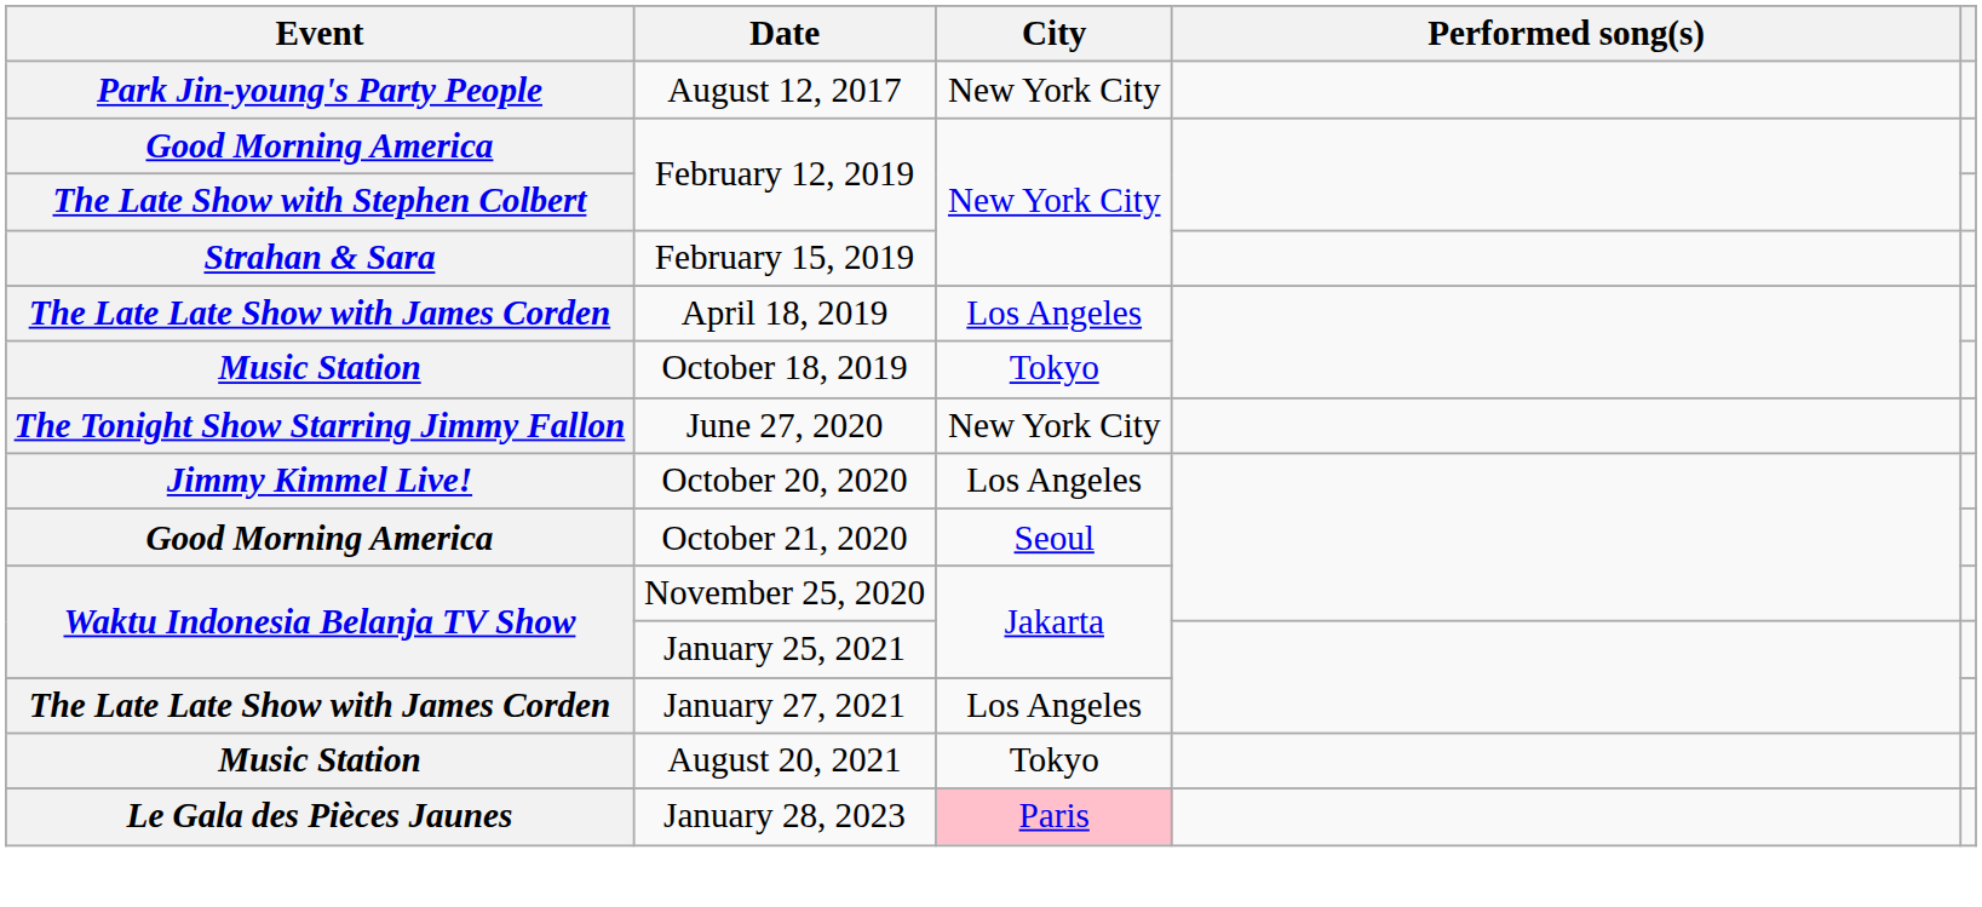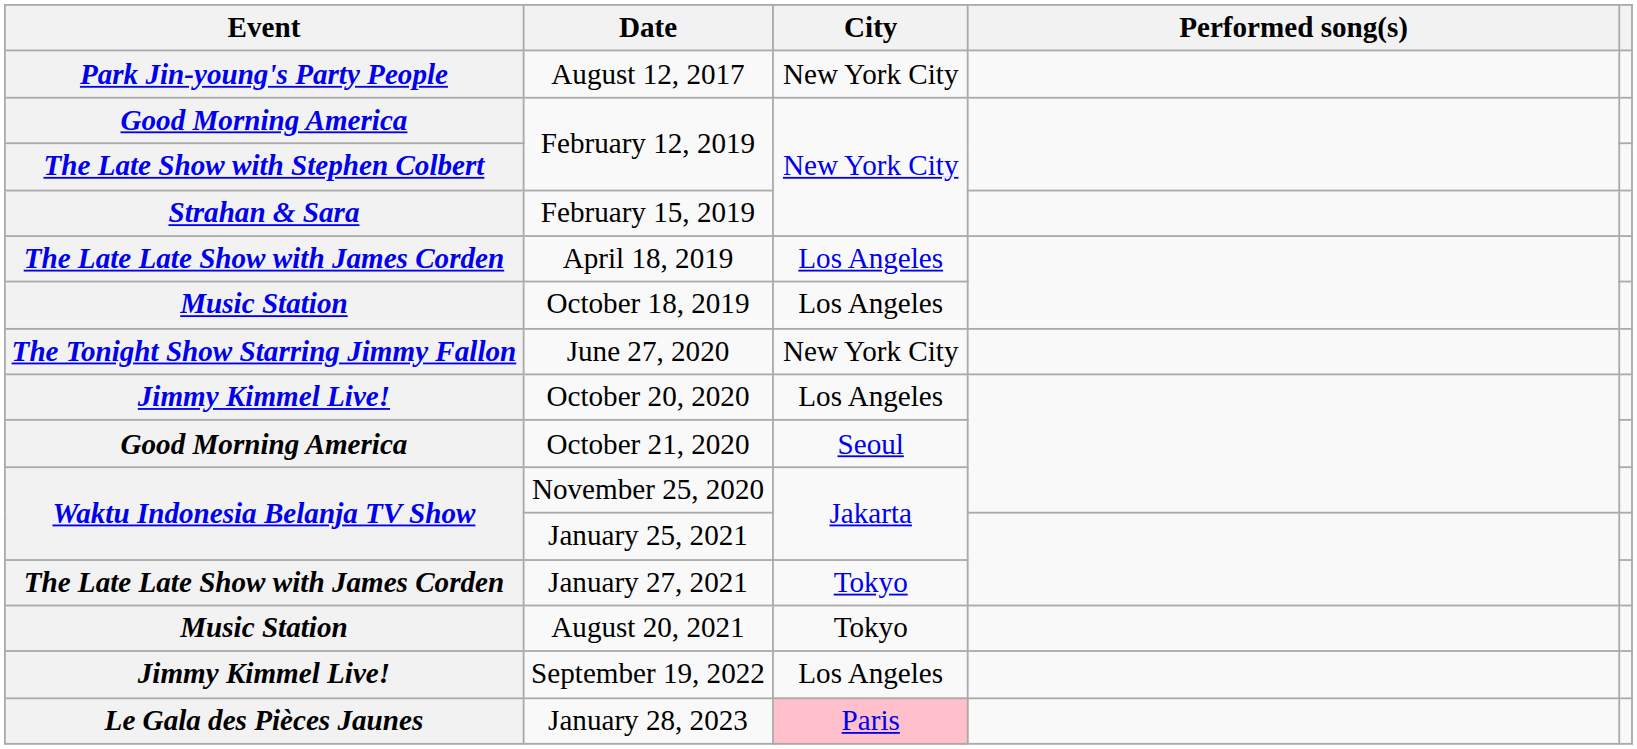October 18, 2019 | City: Tokyo -> Los Angeles
January 27, 2021 | City: Los Angeles -> Tokyo
+ row: Jimmy Kimmel Live! | September 19, 2022 | Los Angeles
